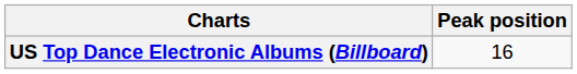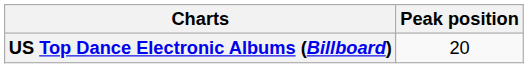US Top Dance Electronic Albums (Billboard) | Peak position: 16 -> 20
